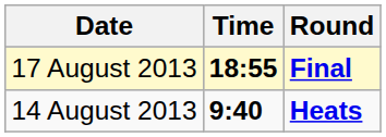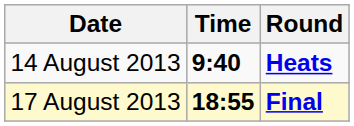rows swapped: 14 August 2013 <-> 17 August 2013
